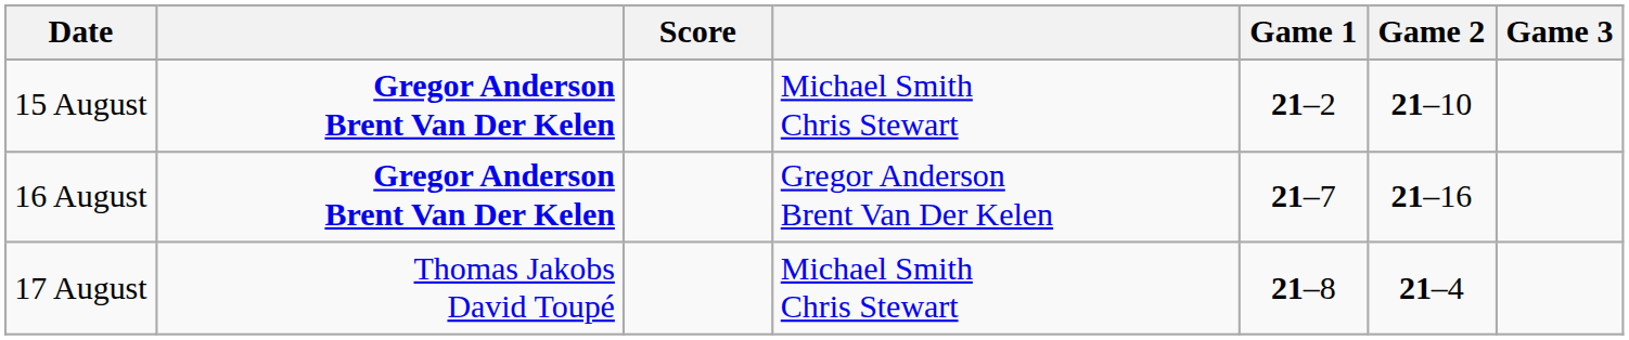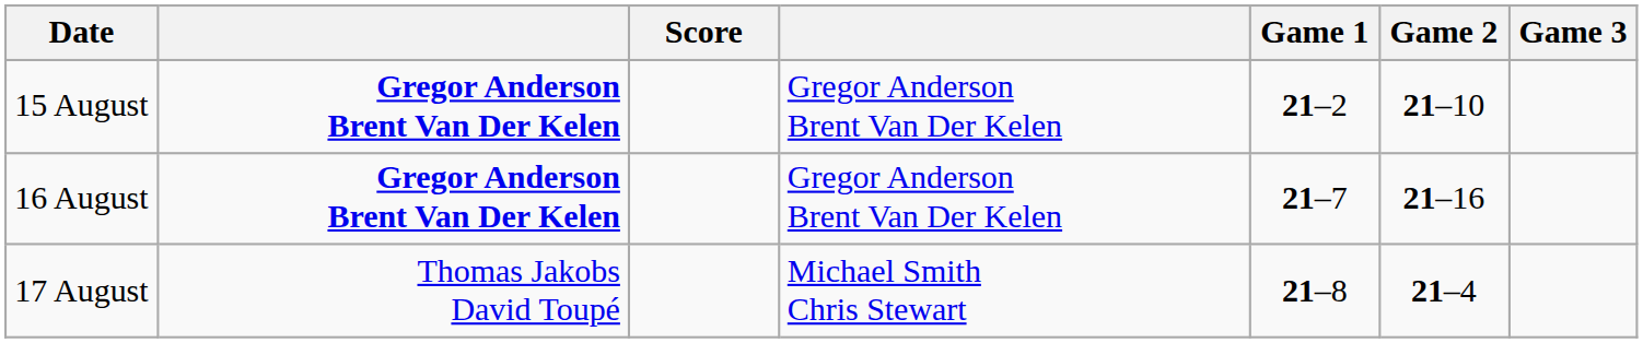15 August | column 4: Michael Smith Chris Stewart -> Gregor Anderson Brent Van Der Kelen
